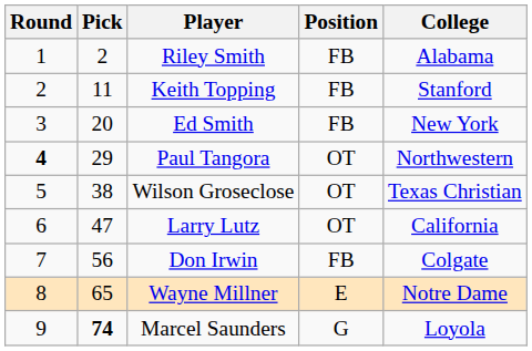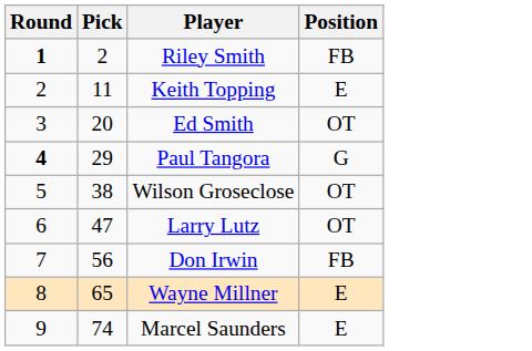- column: College | Alabama | Stanford | New York | Northwestern | Texas Christian | California | Colgate | Notre Dame | Loyola
Riley Smith | Round: normal -> bold
Keith Topping | Position: FB -> E
Ed Smith | Position: FB -> OT
Paul Tangora | Position: OT -> G
Marcel Saunders | Pick: bold -> normal
Marcel Saunders | Position: G -> E
